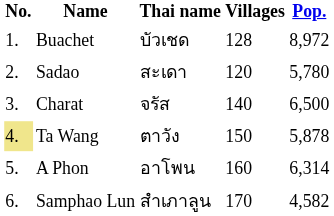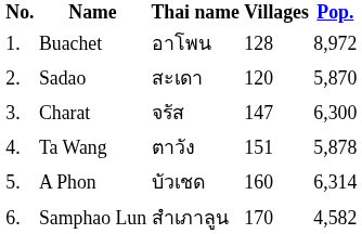Buachet | Thai name: บัวเชด -> อาโพน
Sadao | Pop.: 5,780 -> 5,870
Charat | Villages: 140 -> 147
Charat | Pop.: 6,500 -> 6,300
Ta Wang | No.: khaki background -> no background
Ta Wang | Villages: 150 -> 151
A Phon | Thai name: อาโพน -> บัวเชด
